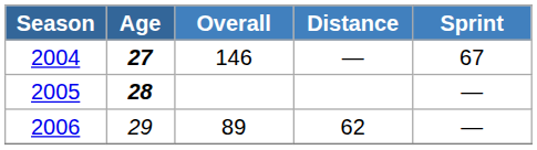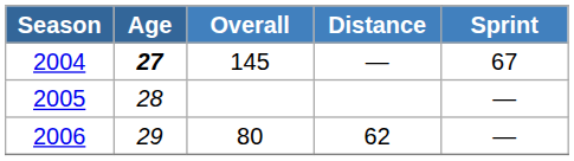2004 | Overall: 146 -> 145
2005 | Age: bold -> normal
2006 | Overall: 89 -> 80
